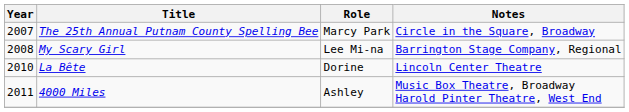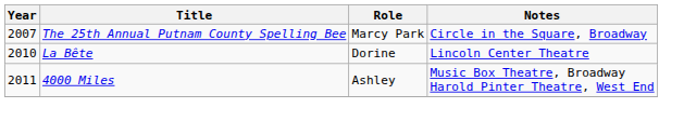- row: 2008 | My Scary Girl | Lee Mi-na | Barrington Stage Company, Regional
